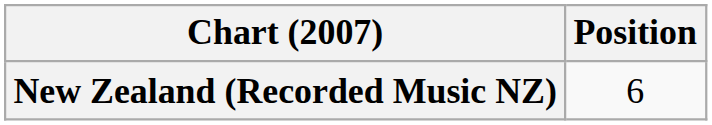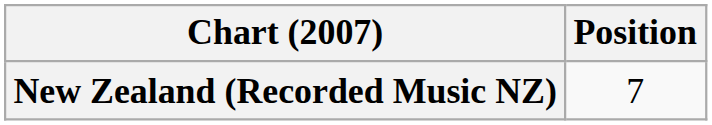New Zealand (Recorded Music NZ) | Position: 6 -> 7
